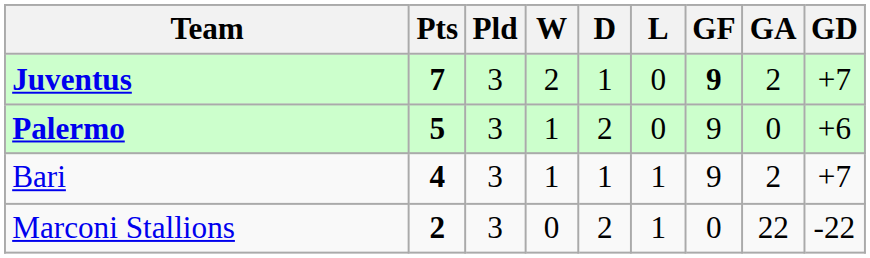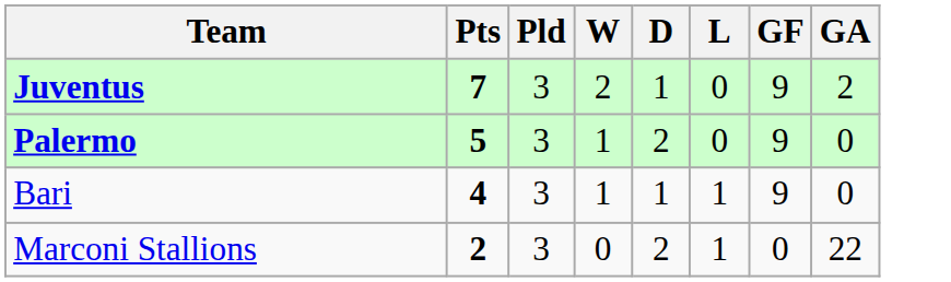- column: GD | +7 | +6 | +7 | -22
Juventus | GF: bold -> normal
Bari | GA: 2 -> 0
